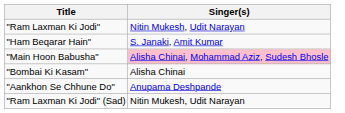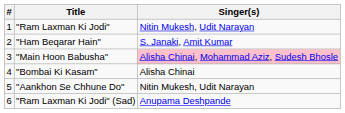+ column: # | 1 | 2 | 3 | 4 | 5 | 6
"Aankhon Se Chhune Do" | Singer(s): Anupama Deshpande -> Nitin Mukesh, Udit Narayan
"Ram Laxman Ki Jodi" (Sad) | Singer(s): Nitin Mukesh, Udit Narayan -> Anupama Deshpande
